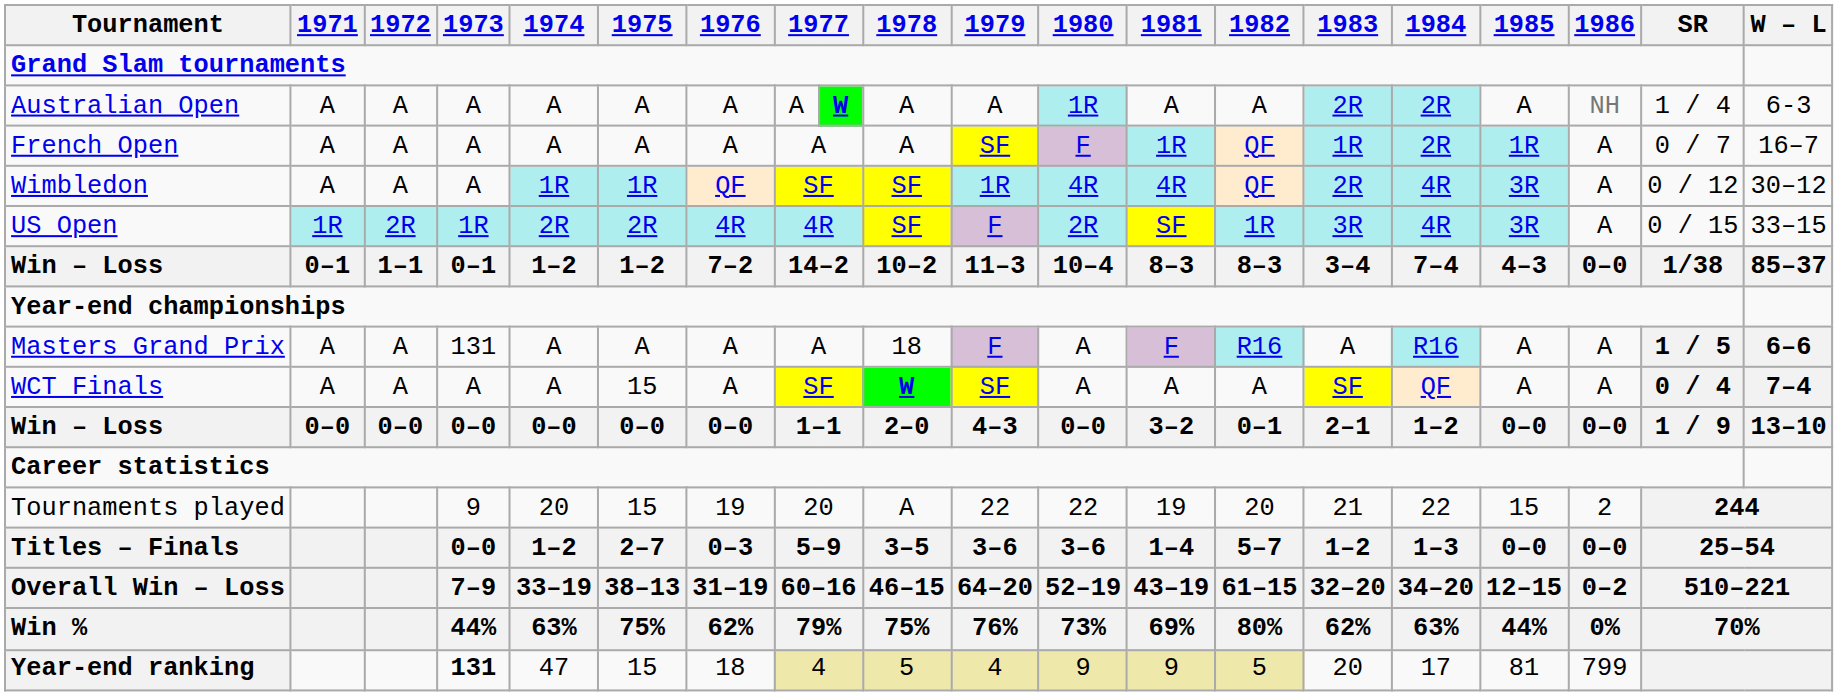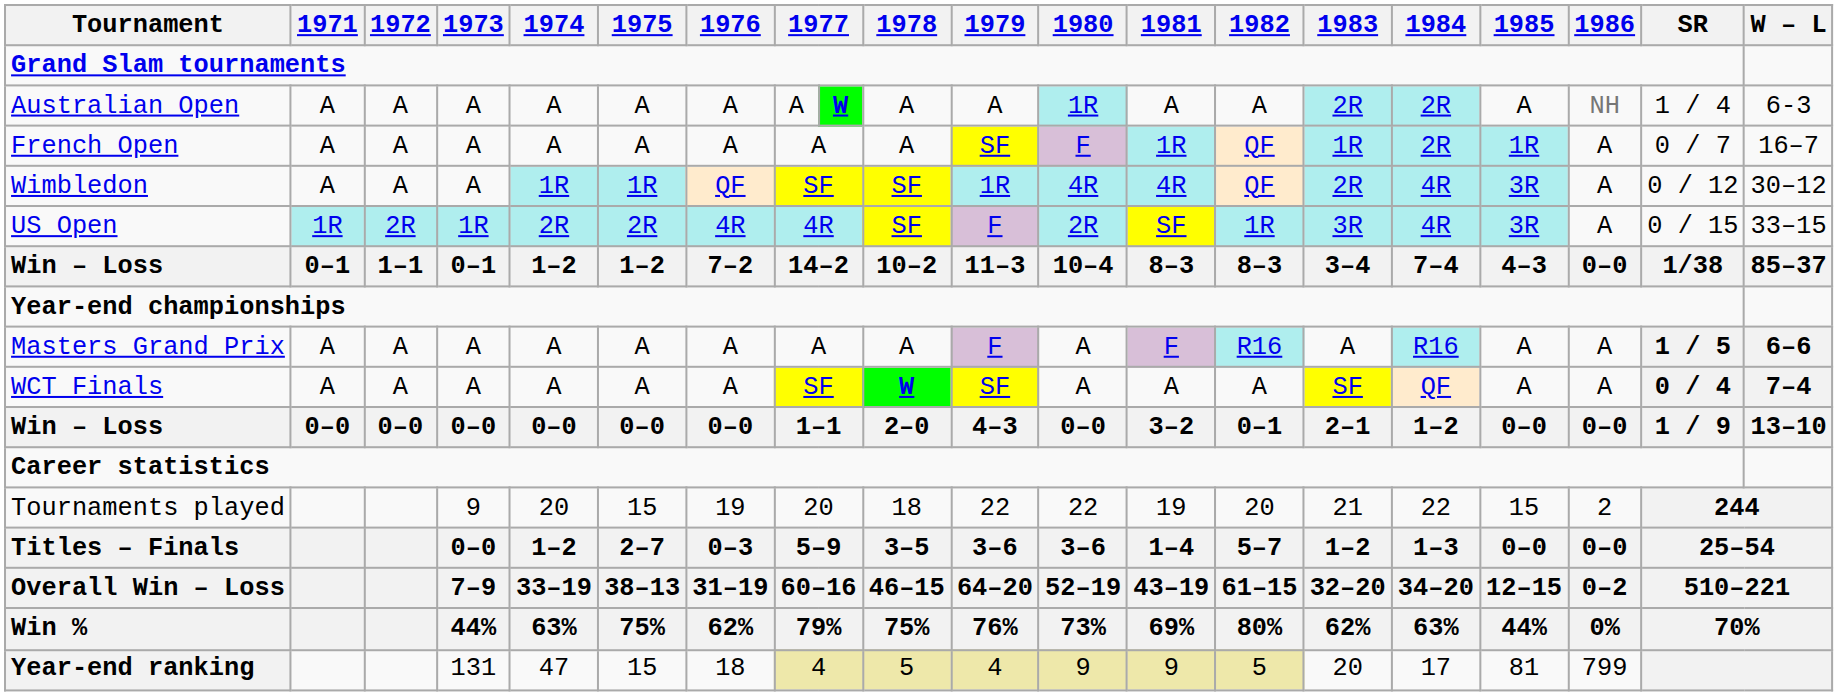Masters Grand Prix | 1973: 131 -> A
Masters Grand Prix | 1978: 18 -> A
WCT Finals | 1975: 15 -> A
Tournaments played | 1978: A -> 18
Year-end ranking | 1973: bold -> normal
